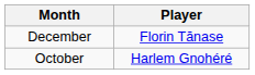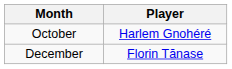rows swapped: October <-> December
